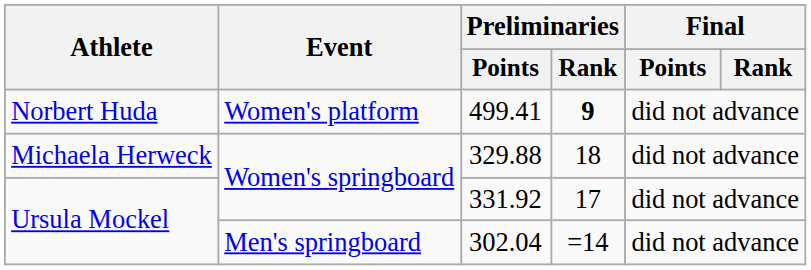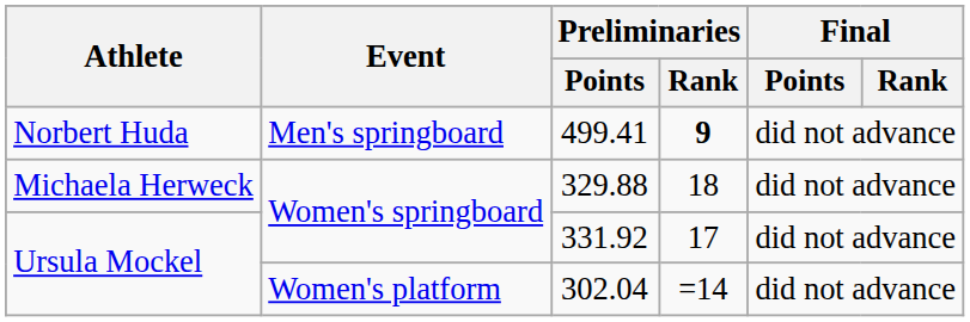499.41 | Event: Women's platform -> Men's springboard
302.04 | Event: Men's springboard -> Women's platform
